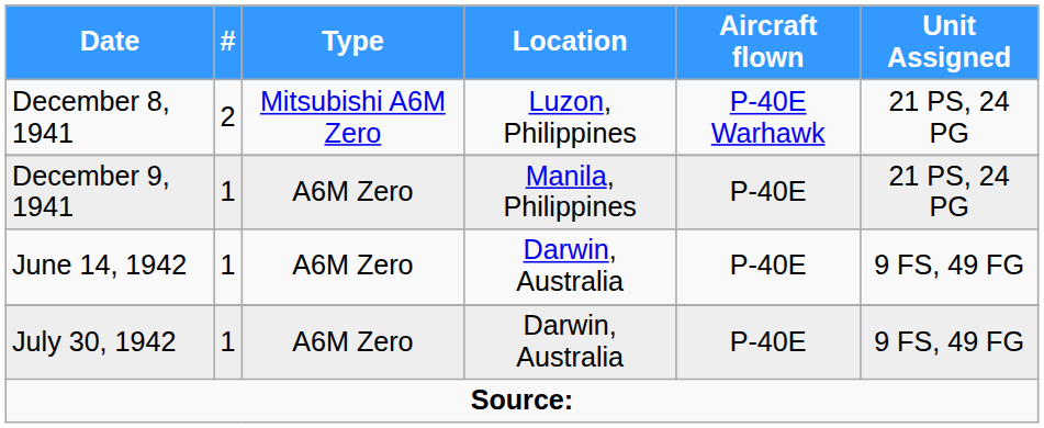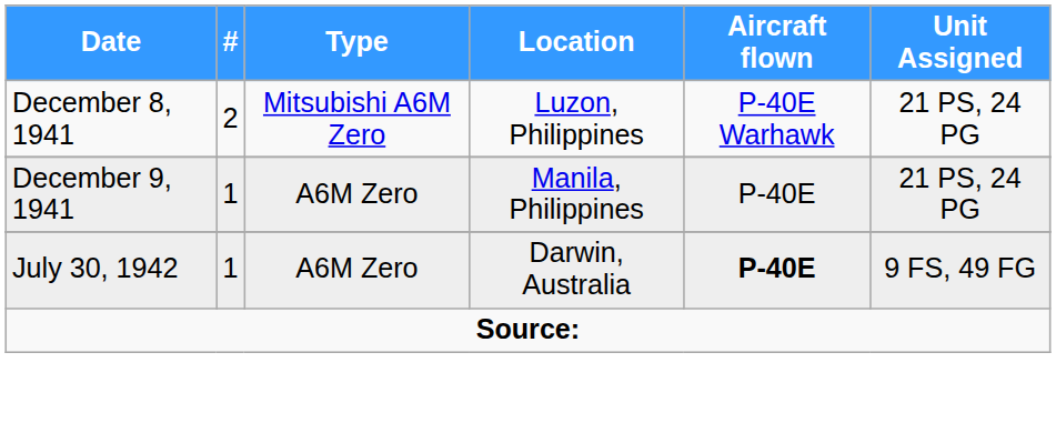- row: June 14, 1942 | 1 | A6M Zero | Darwin, Australia | P-40E | 9 FS, 49 FG
July 30, 1942 | Aircraft flown: normal -> bold
